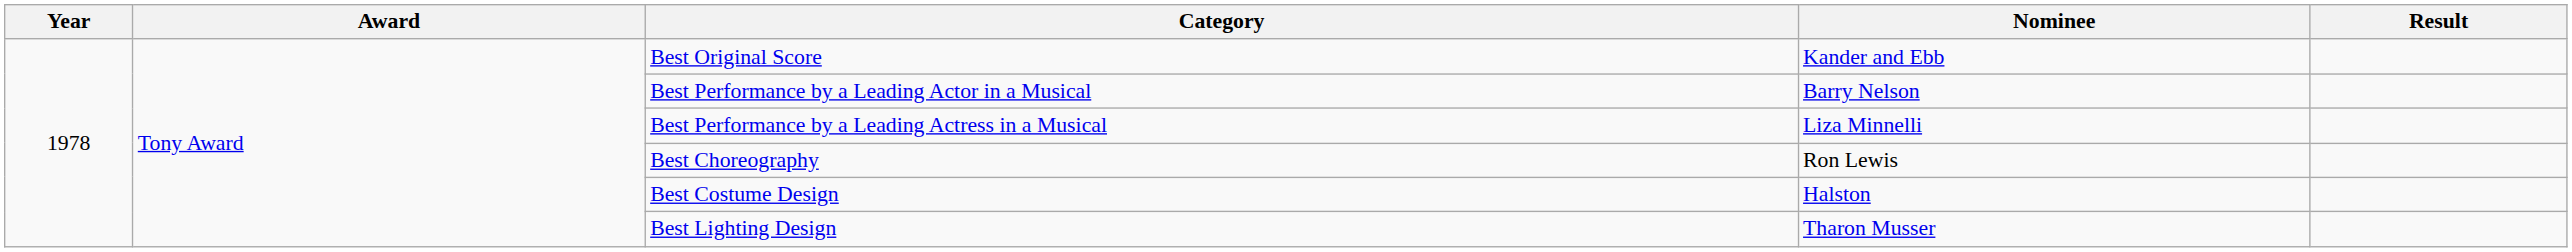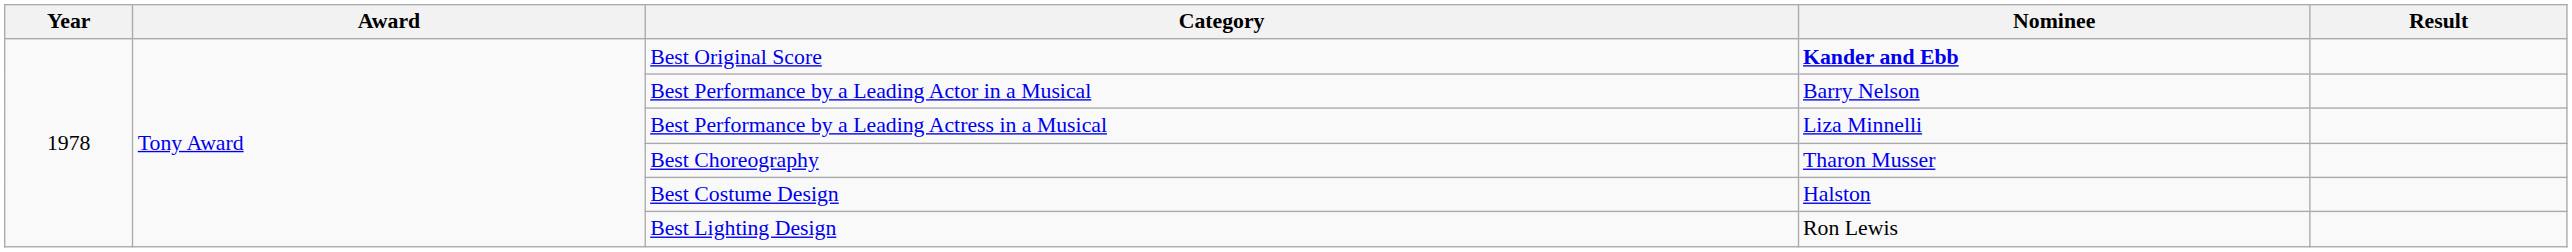Best Original Score | Nominee: normal -> bold
Best Choreography | Nominee: Ron Lewis -> Tharon Musser
Best Lighting Design | Nominee: Tharon Musser -> Ron Lewis
